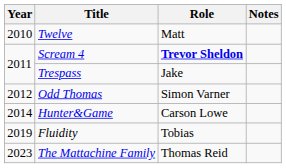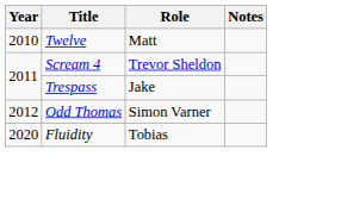Scream 4 | Role: bold -> normal
- row: 2014 | Hunter&Game | Carson Lowe
Fluidity | Year: 2019 -> 2020
- row: 2023 | The Mattachine Family | Thomas Reid
